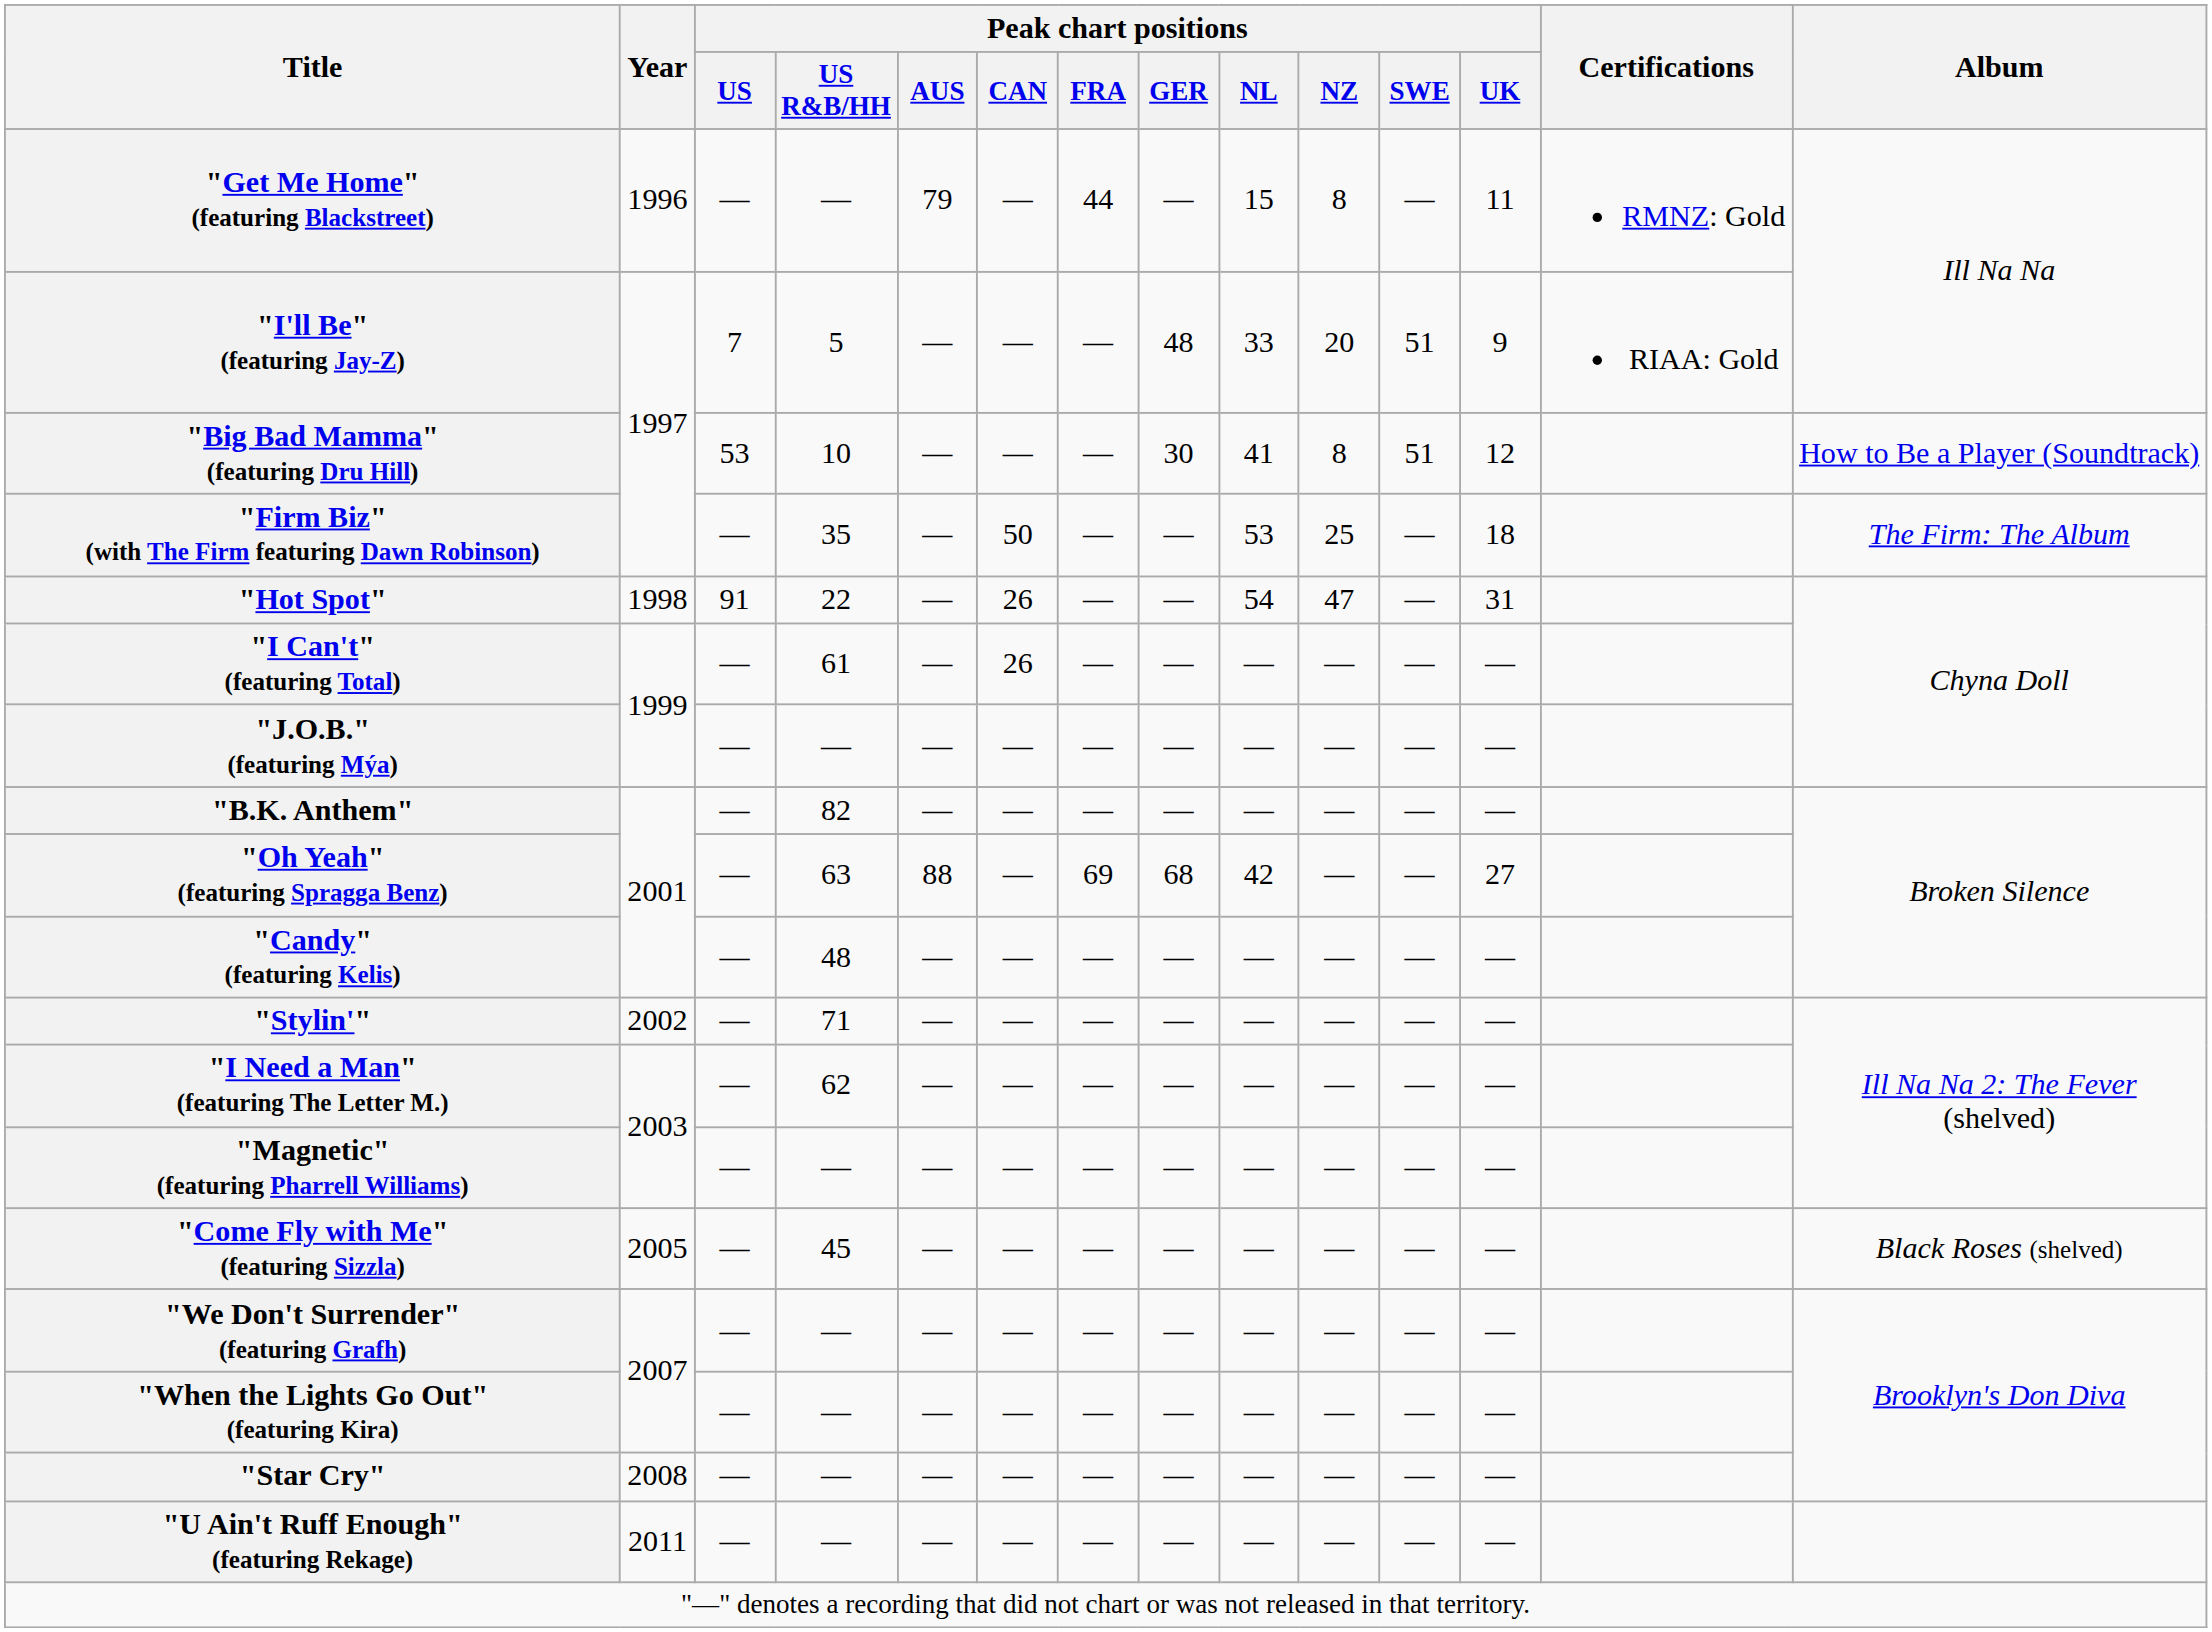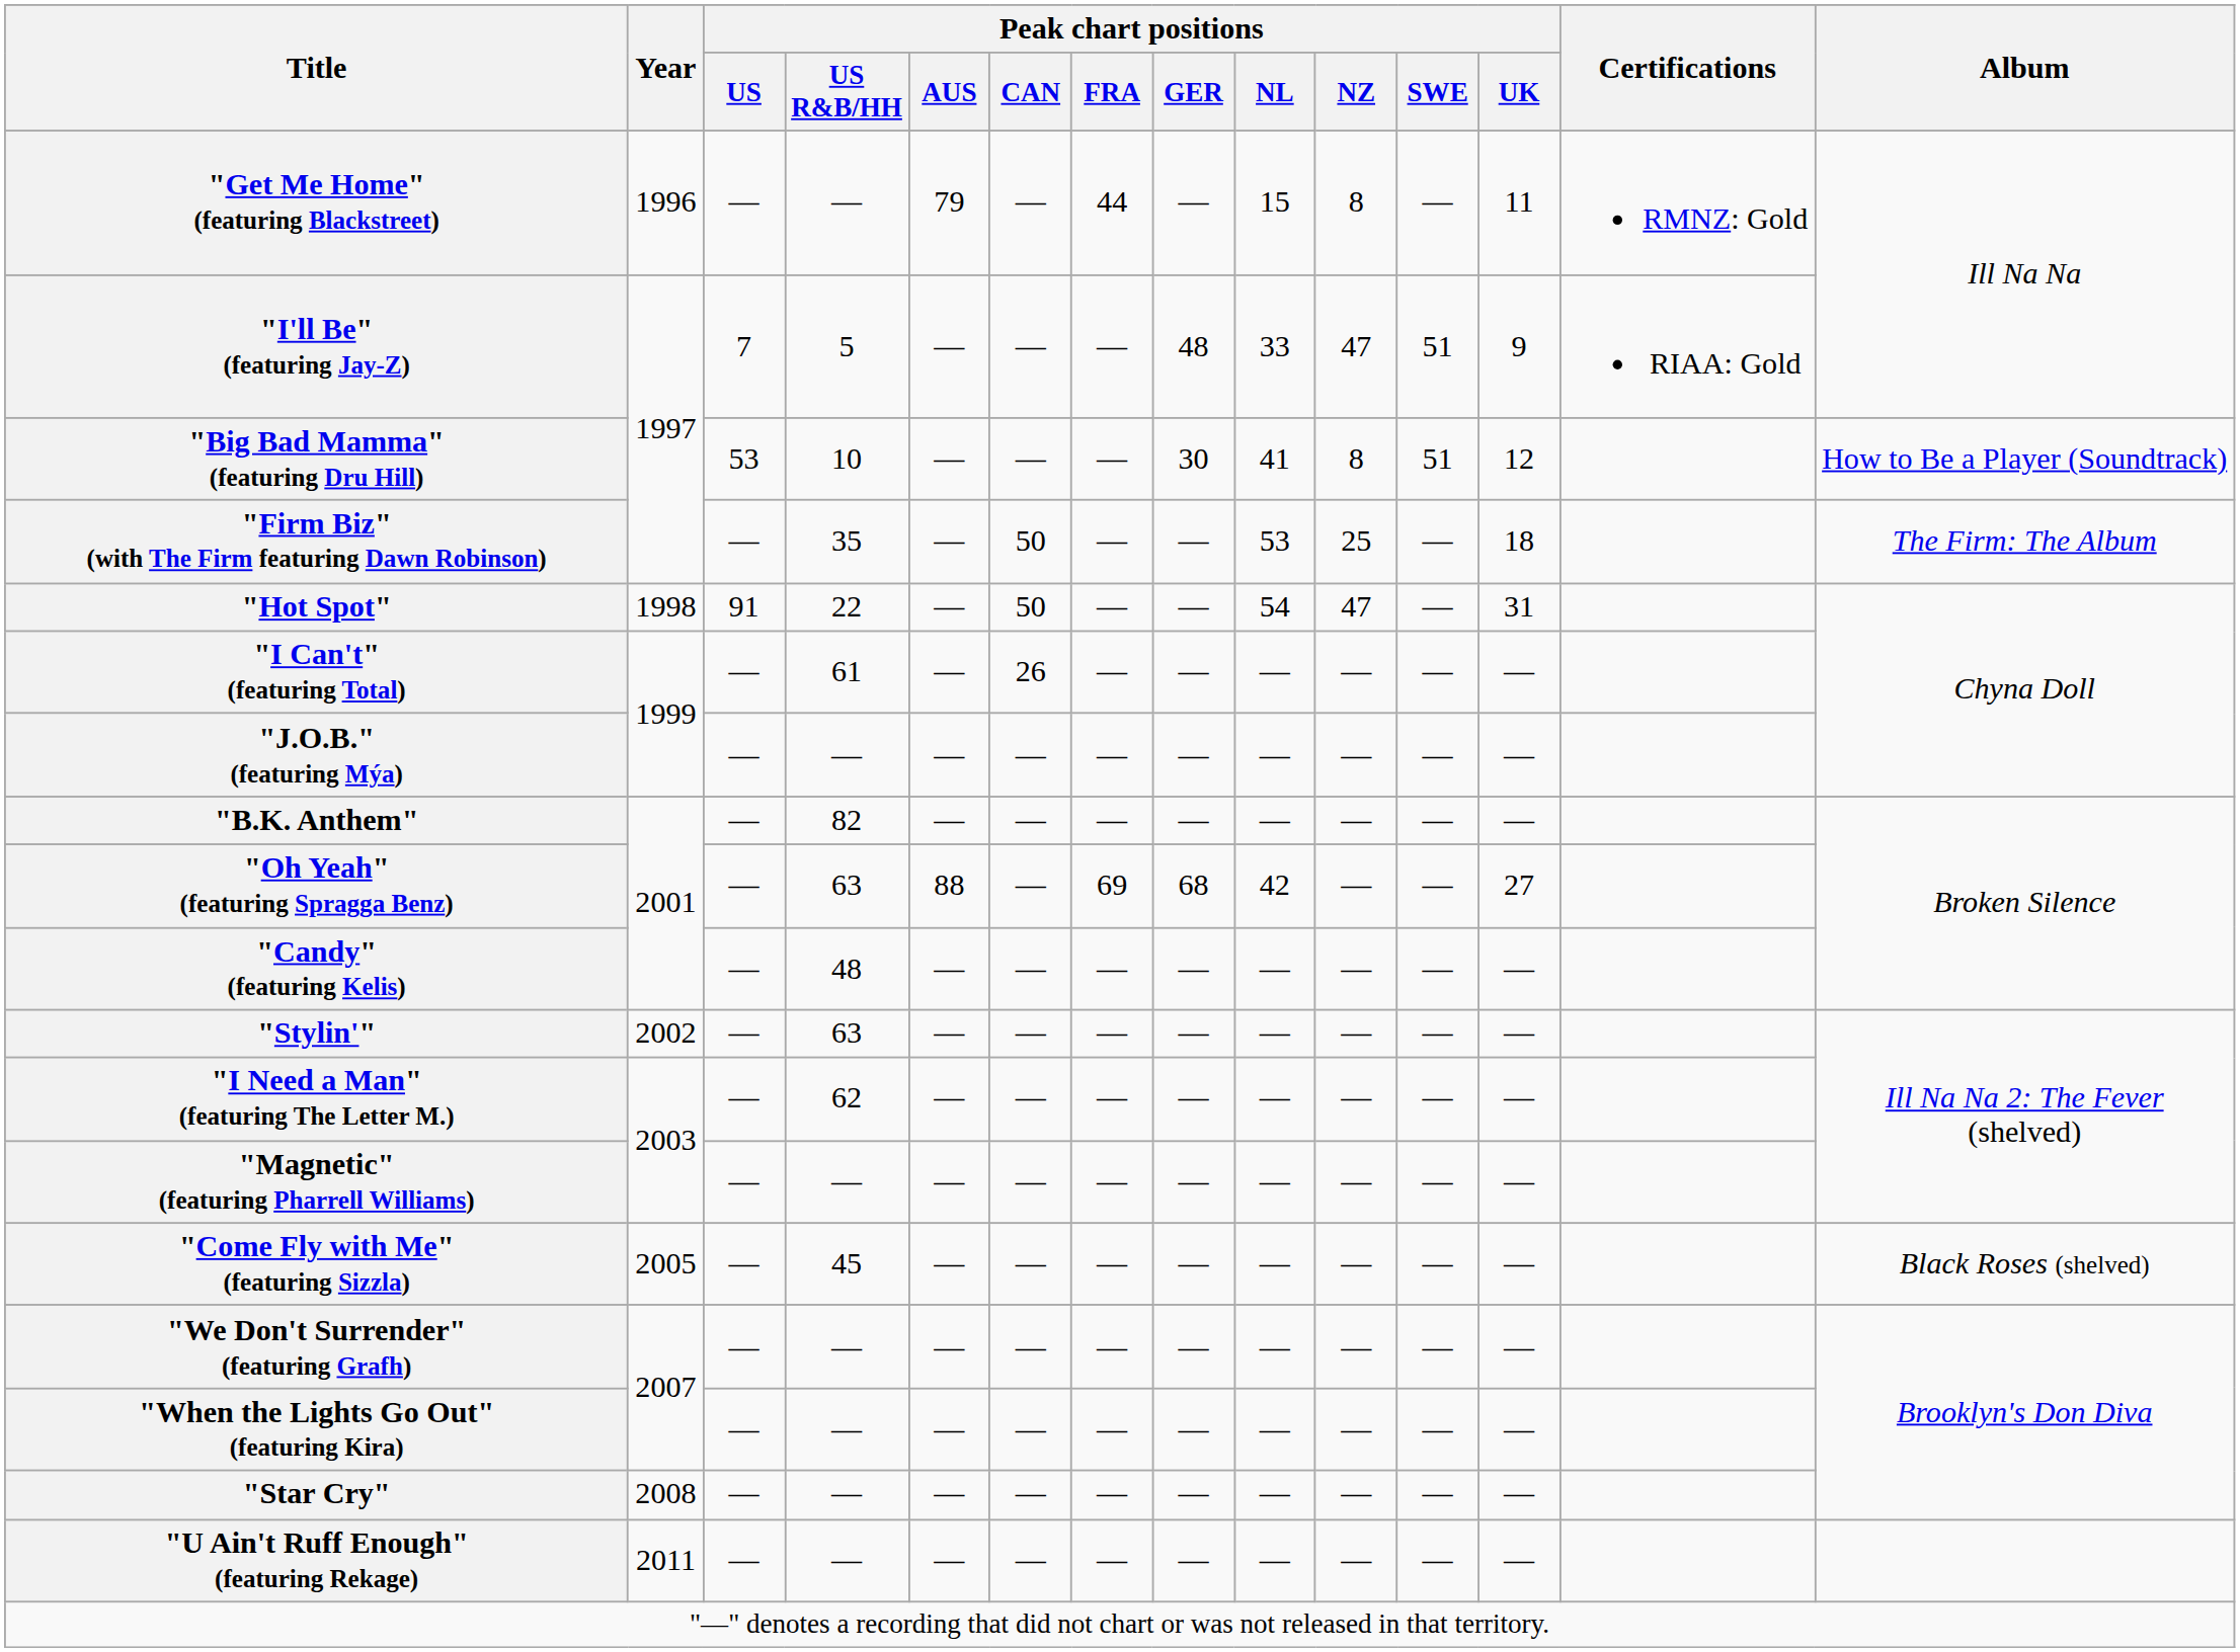"I'll Be" (featuring Jay-Z) | Peak chart positions / NZ: 20 -> 47
"Hot Spot" | Peak chart positions / CAN: 26 -> 50
"Stylin'" | Peak chart positions / US R&B/HH: 71 -> 63
